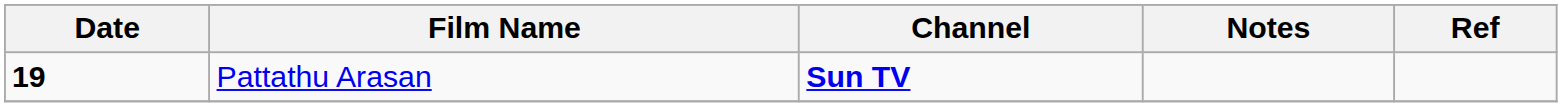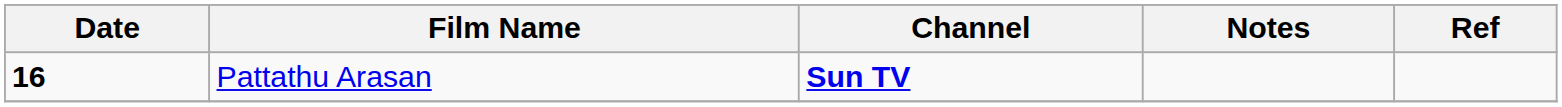Pattathu Arasan | Date: 19 -> 16
